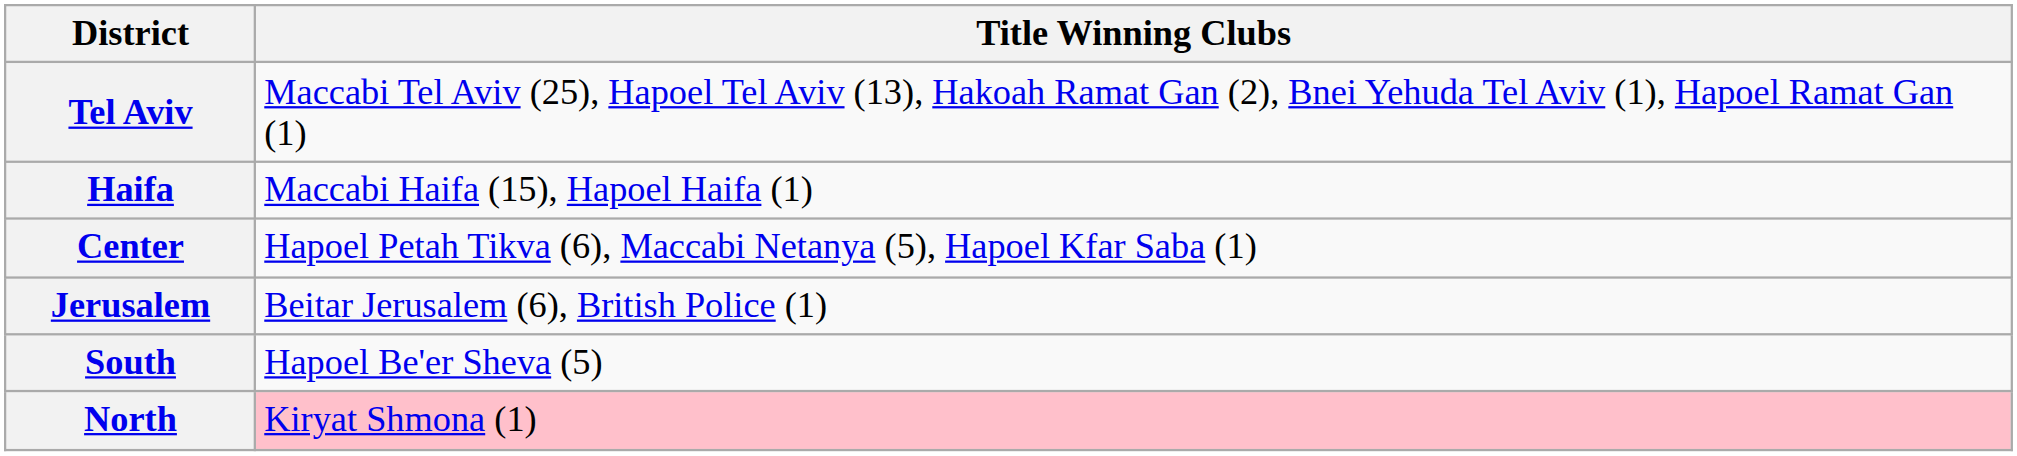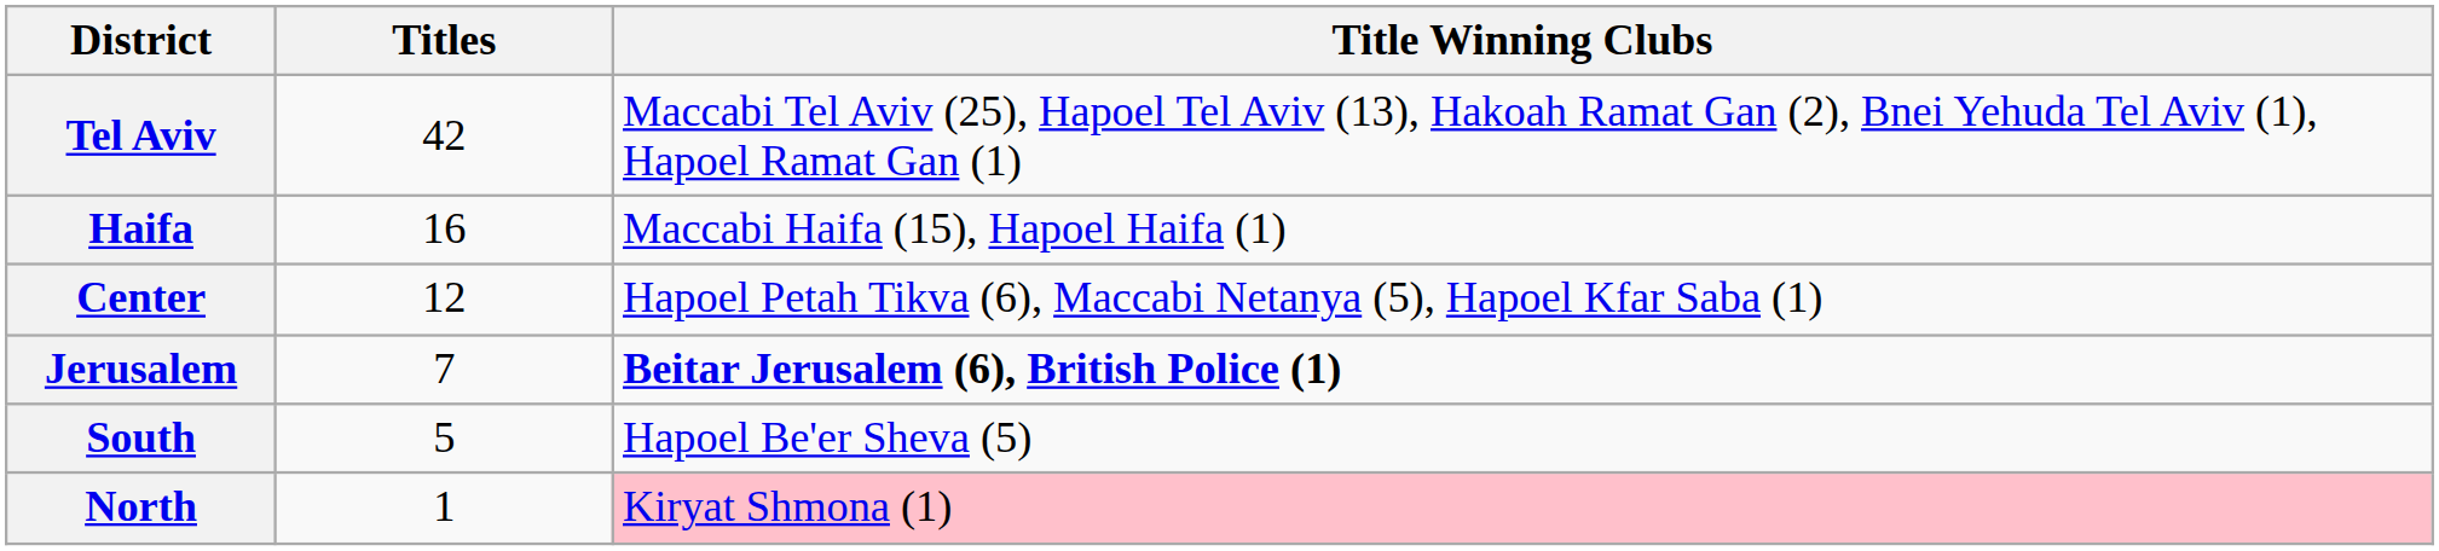+ column: Titles | 42 | 16 | 12 | 7 | 5 | 1
Jerusalem | Title Winning Clubs: normal -> bold
